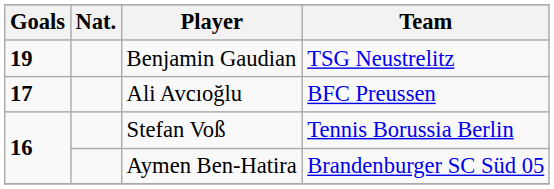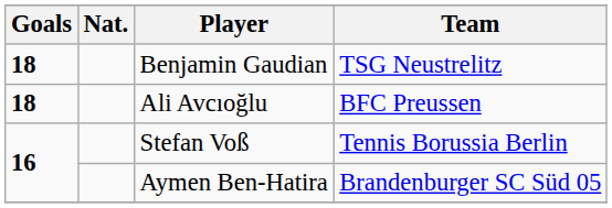Benjamin Gaudian | Goals: 19 -> 18
Ali Avcıoğlu | Goals: 17 -> 18
